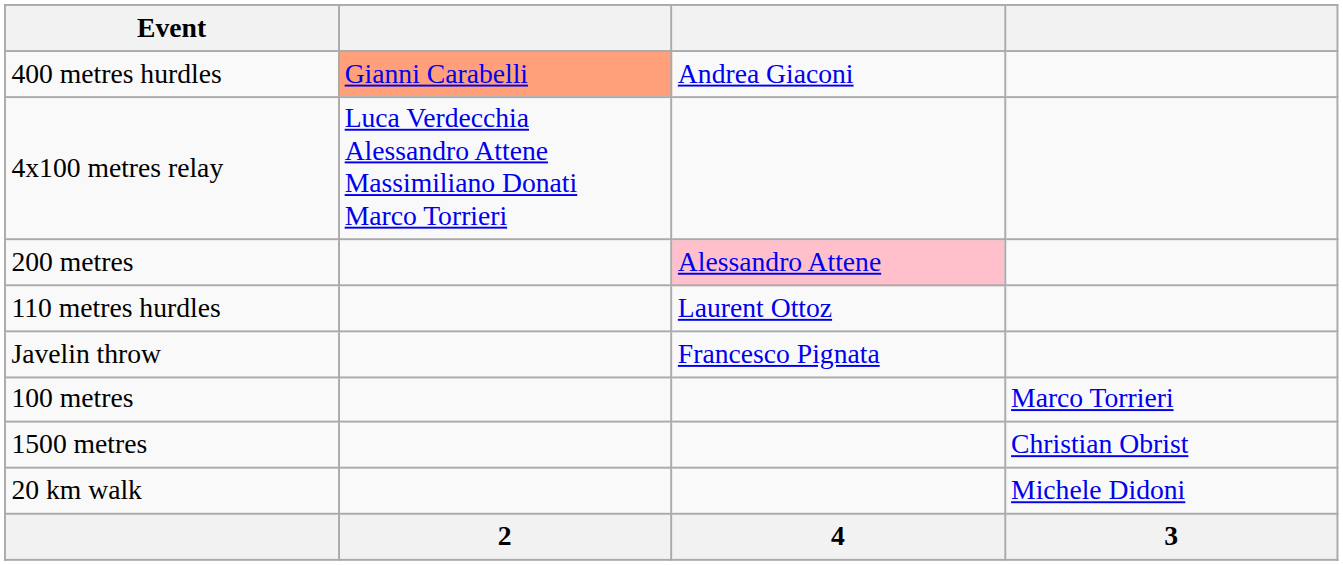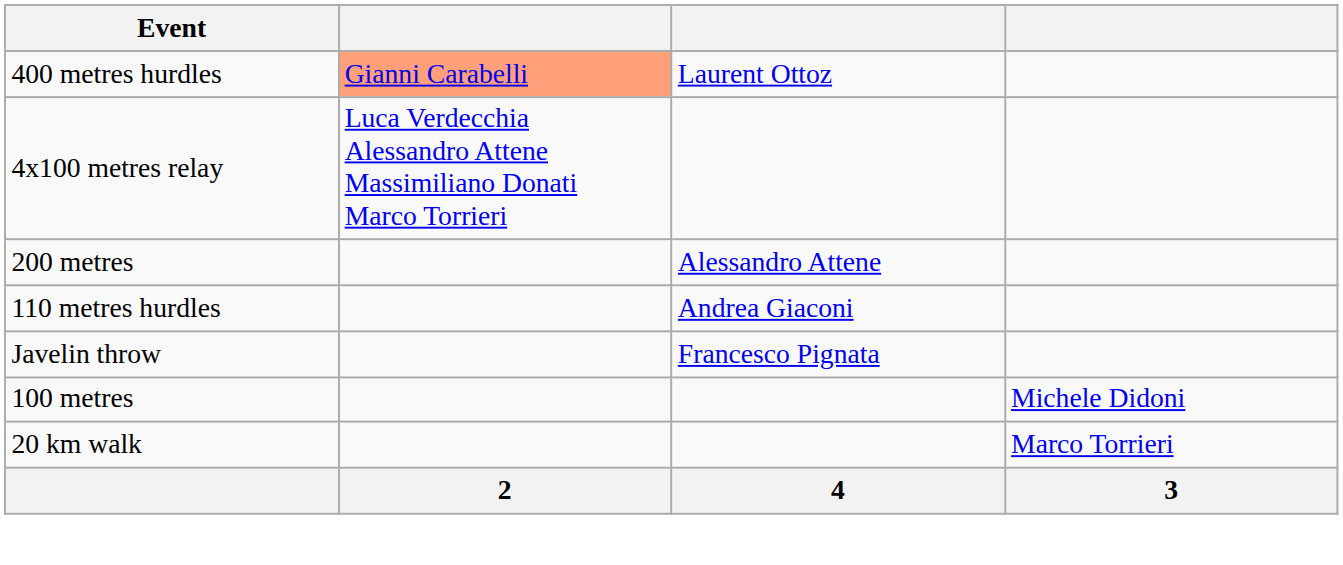400 metres hurdles | column 3: Andrea Giaconi -> Laurent Ottoz
200 metres | column 3: pink background -> no background
110 metres hurdles | column 3: Laurent Ottoz -> Andrea Giaconi
100 metres | column 4: Marco Torrieri -> Michele Didoni
- row: 1500 metres | Christian Obrist
20 km walk | column 4: Michele Didoni -> Marco Torrieri
